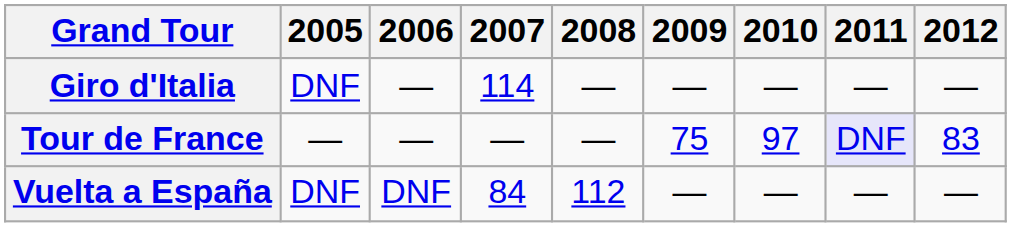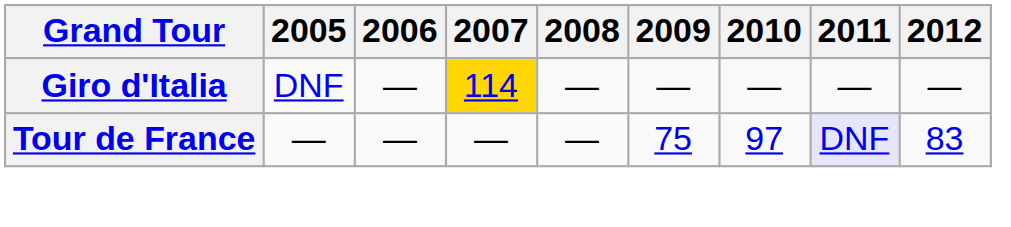Giro d'Italia | 2007: no background -> gold background
- row: Vuelta a España | DNF | DNF | 84 | 112 | — | — | — | —
